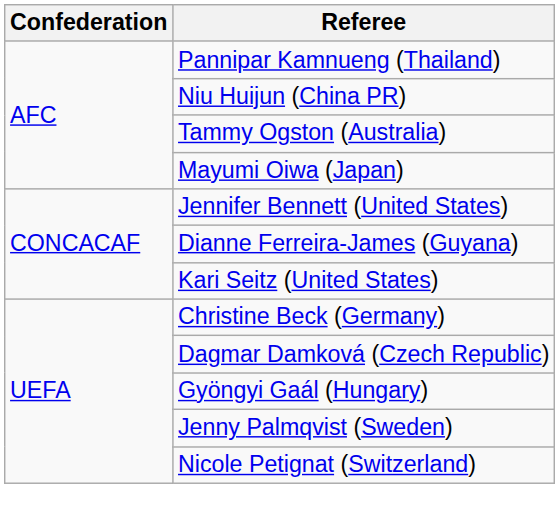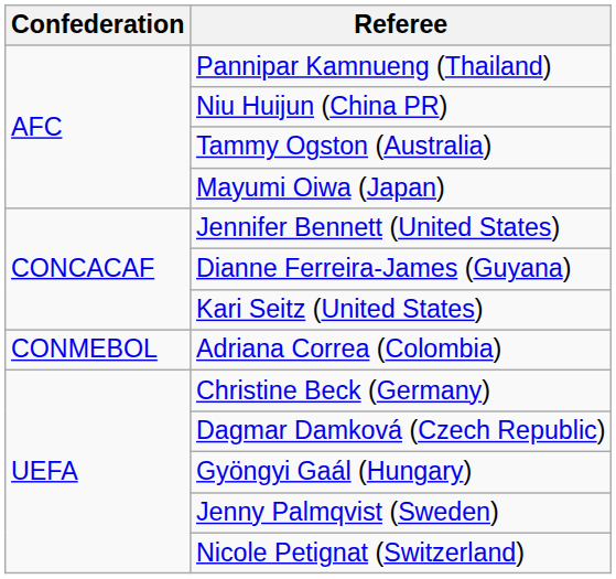+ row: CONMEBOL | Adriana Correa (Colombia)
